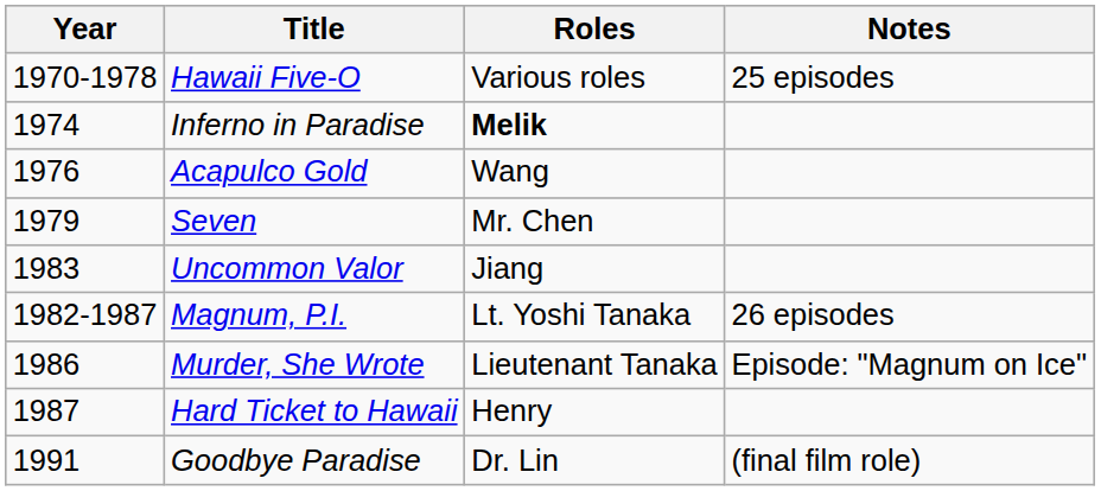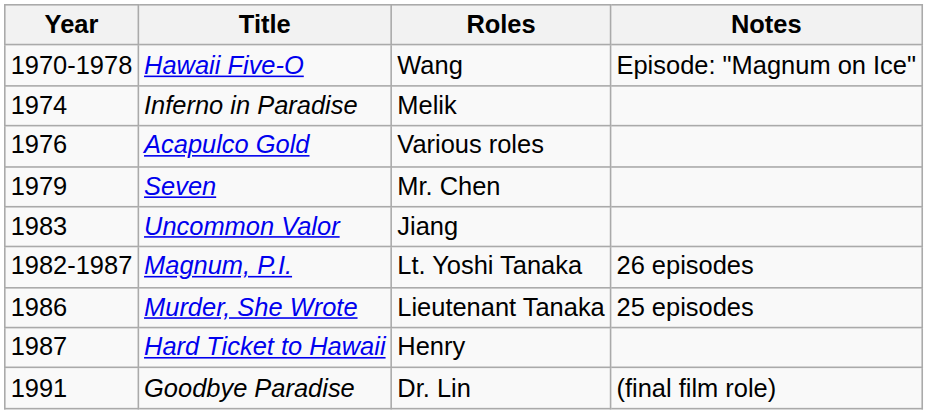Hawaii Five-O | Roles: Various roles -> Wang
Hawaii Five-O | Notes: 25 episodes -> Episode: "Magnum on Ice"
Inferno in Paradise | Roles: bold -> normal
Acapulco Gold | Roles: Wang -> Various roles
Murder, She Wrote | Notes: Episode: "Magnum on Ice" -> 25 episodes
